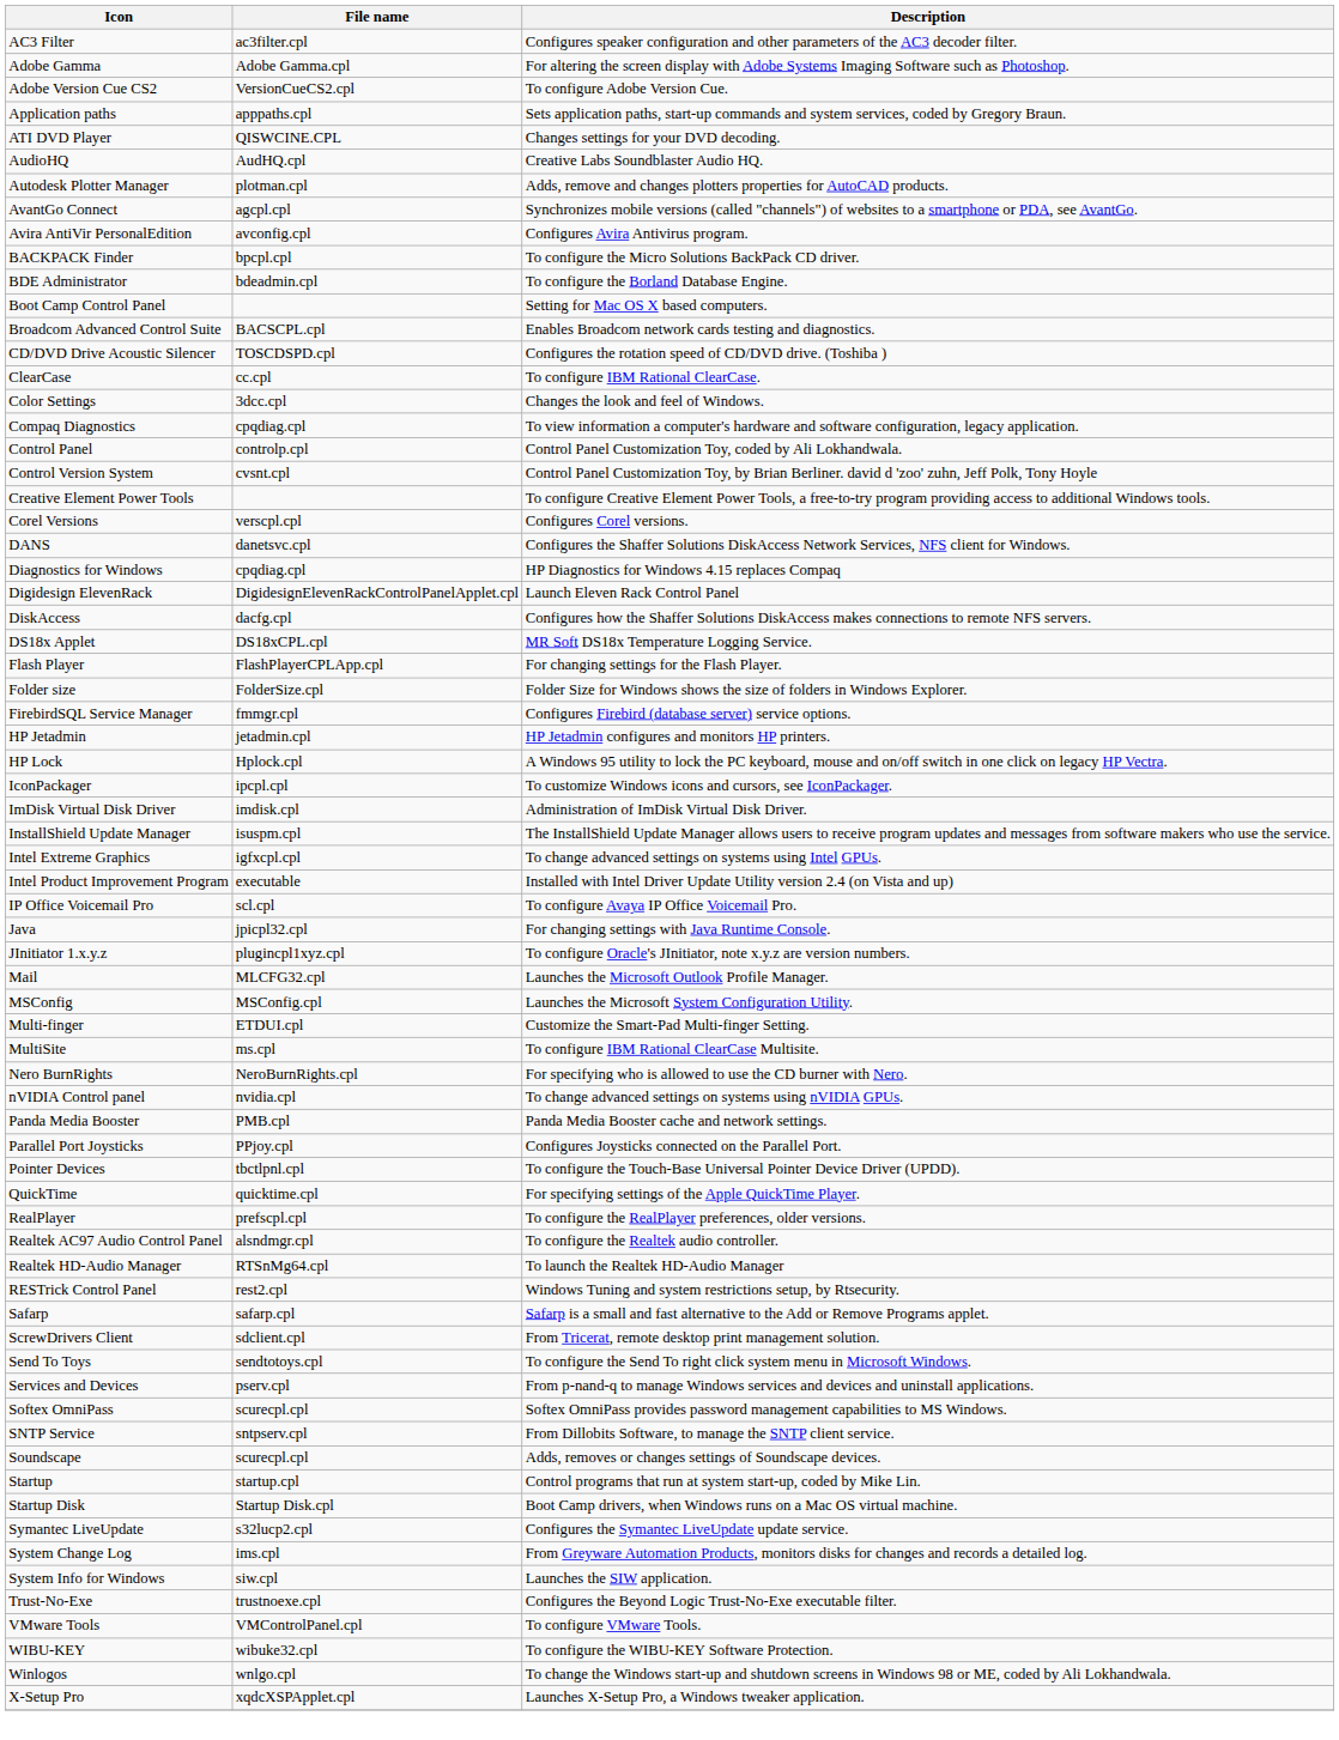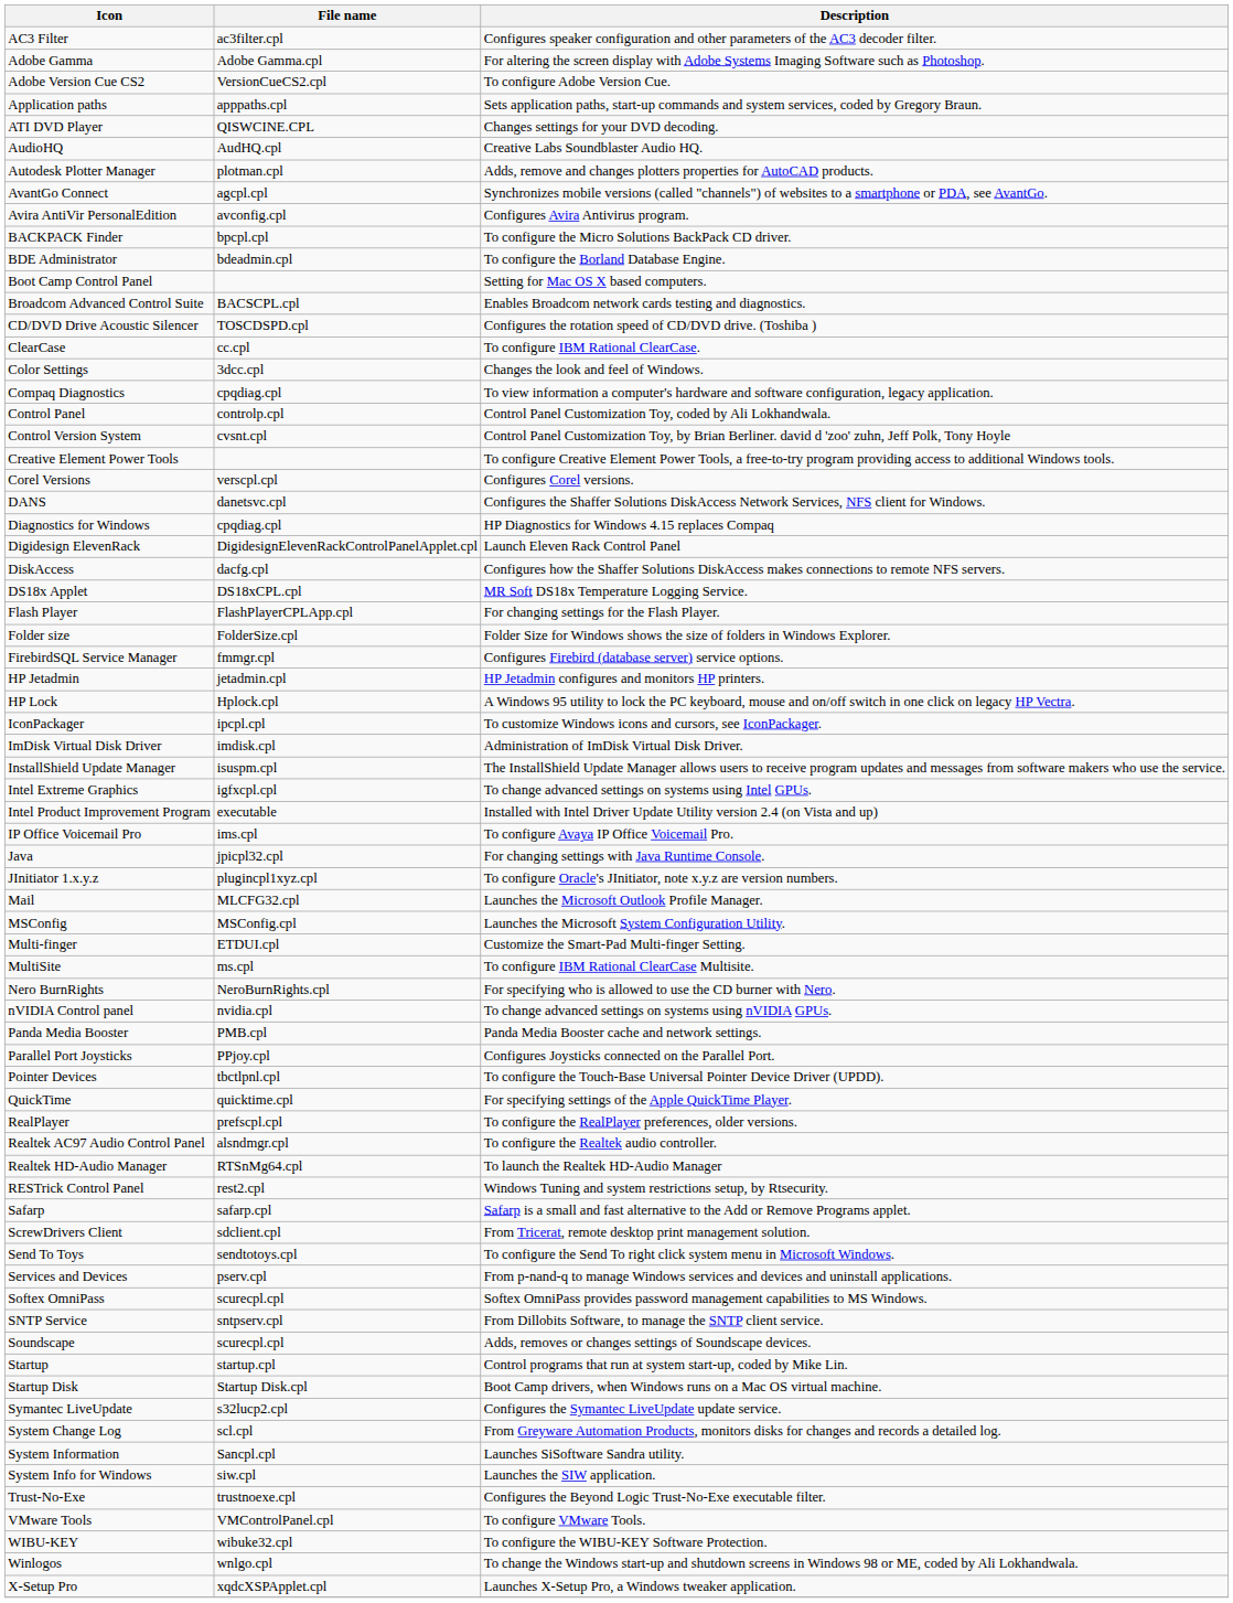IP Office Voicemail Pro | File name: scl.cpl -> ims.cpl
System Change Log | File name: ims.cpl -> scl.cpl
+ row: System Information | Sancpl.cpl | Launches SiSoftware Sandra utility.
